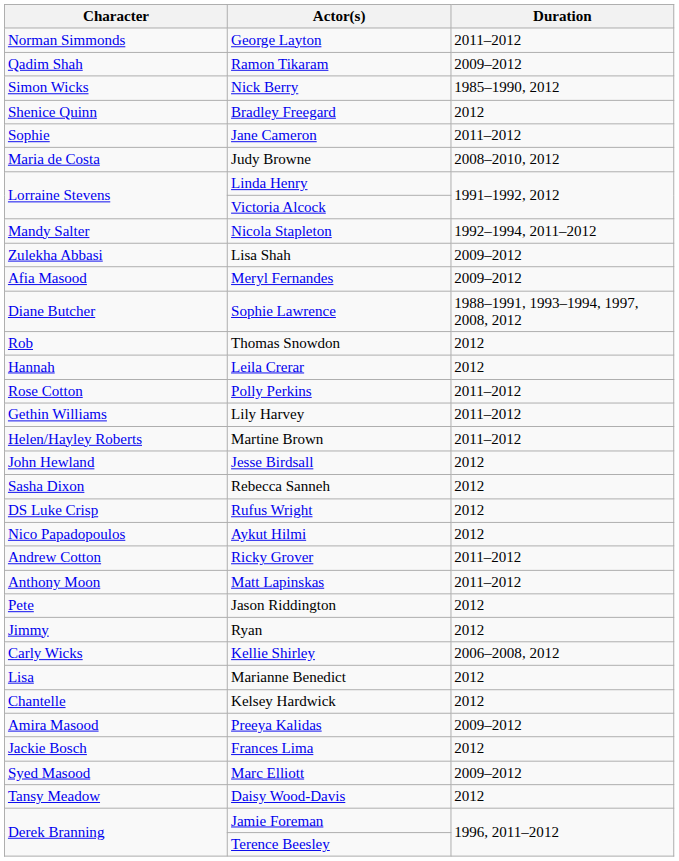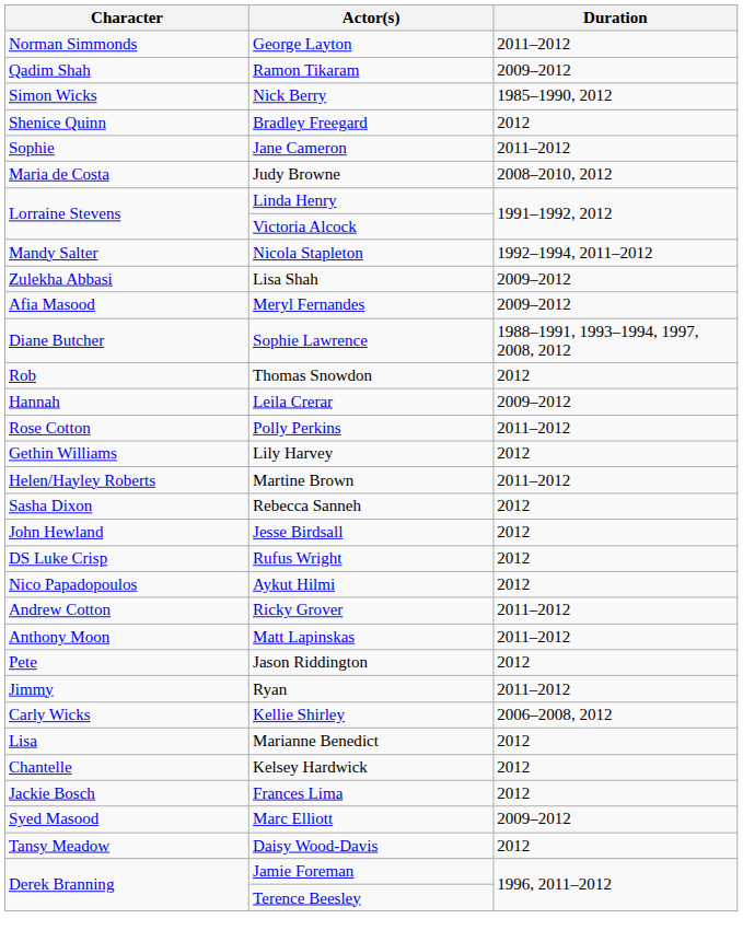Leila Crerar | Duration: 2012 -> 2009–2012
Lily Harvey | Duration: 2011–2012 -> 2012
rows swapped: Jesse Birdsall <-> Rebecca Sanneh
Ryan | Duration: 2012 -> 2011–2012
- row: Amira Masood | Preeya Kalidas | 2009–2012
